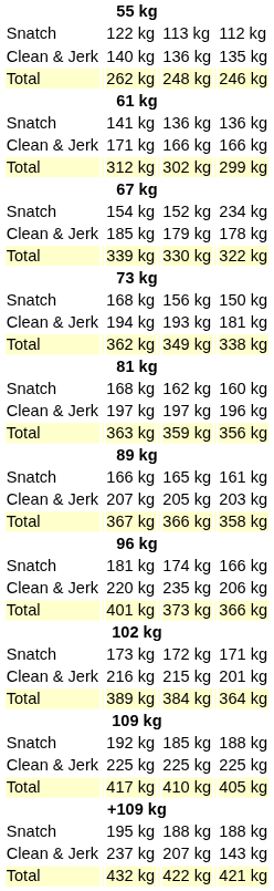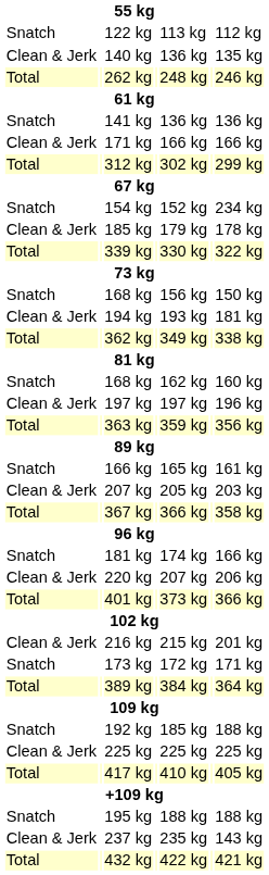220 kg | column 5: 235 kg -> 207 kg
rows swapped: 173 kg <-> 216 kg
237 kg | column 5: 207 kg -> 235 kg
